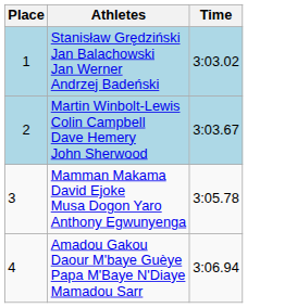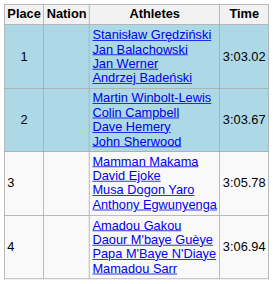+ column: Nation
